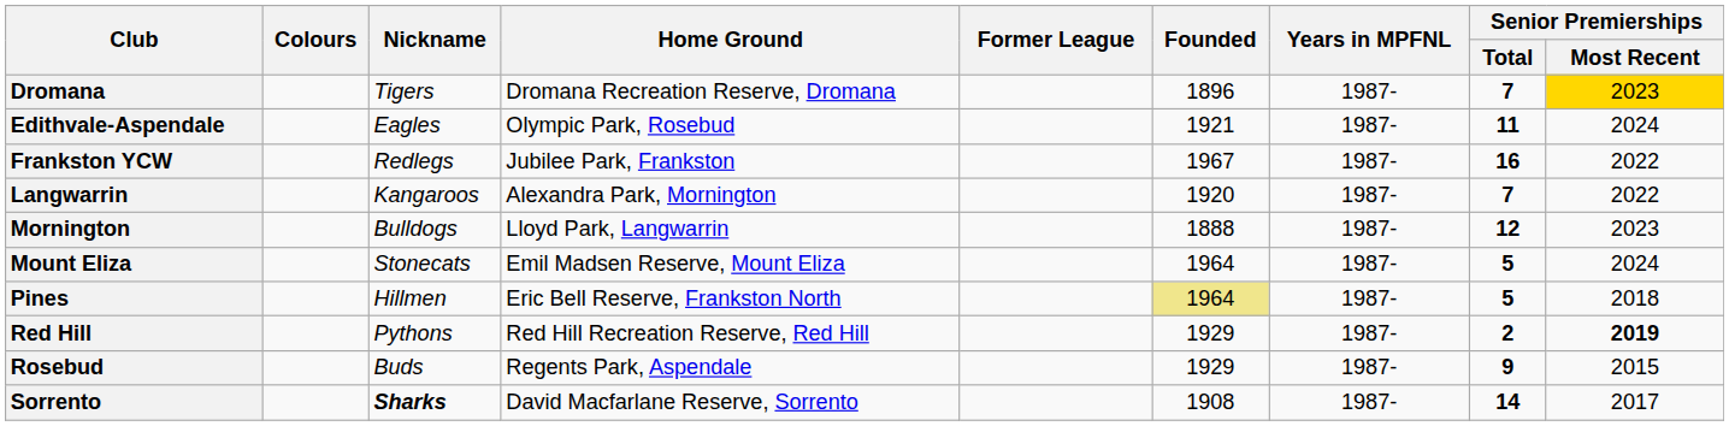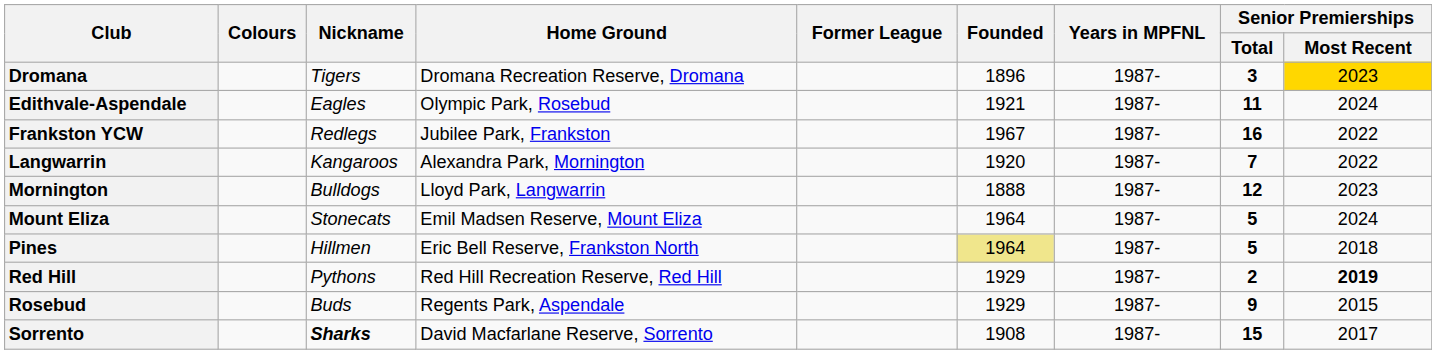Dromana | Senior Premierships / Total: 7 -> 3
Sorrento | Senior Premierships / Total: 14 -> 15
